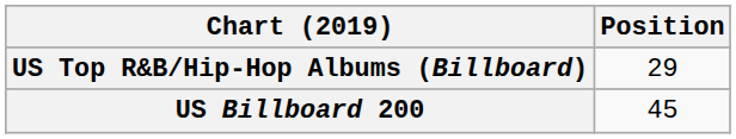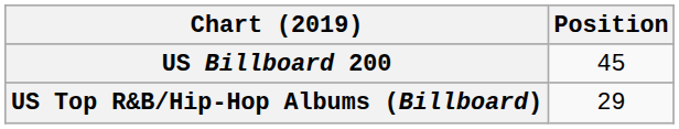rows swapped: US Billboard 200 <-> US Top R&B/Hip-Hop Albums (Billboard)
